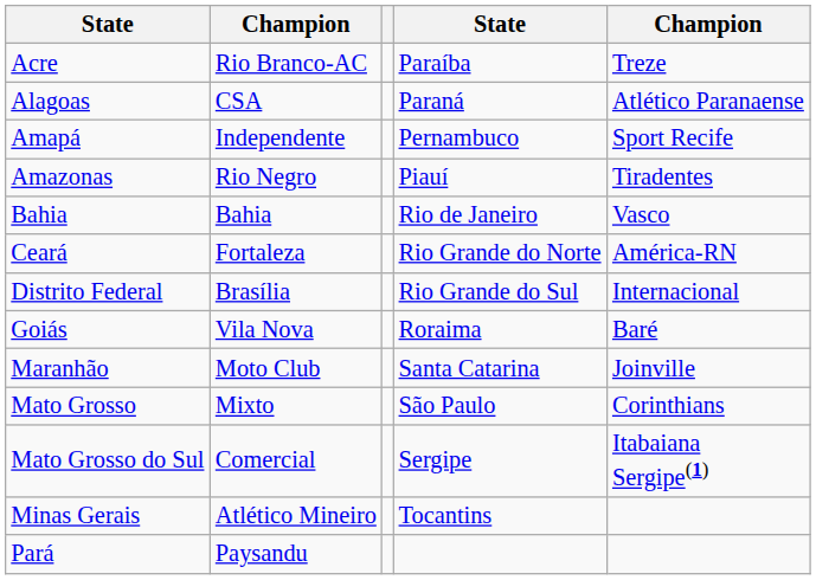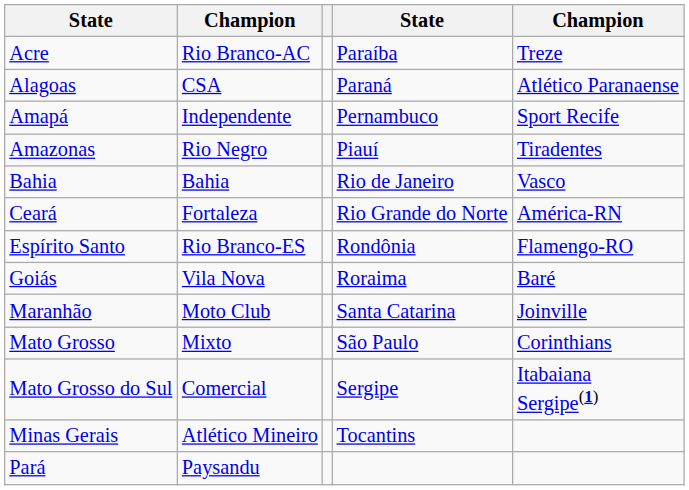- row: Distrito Federal | Brasília | Rio Grande do Sul | Internacional
+ row: Espírito Santo | Rio Branco-ES | Rondônia | Flamengo-RO
